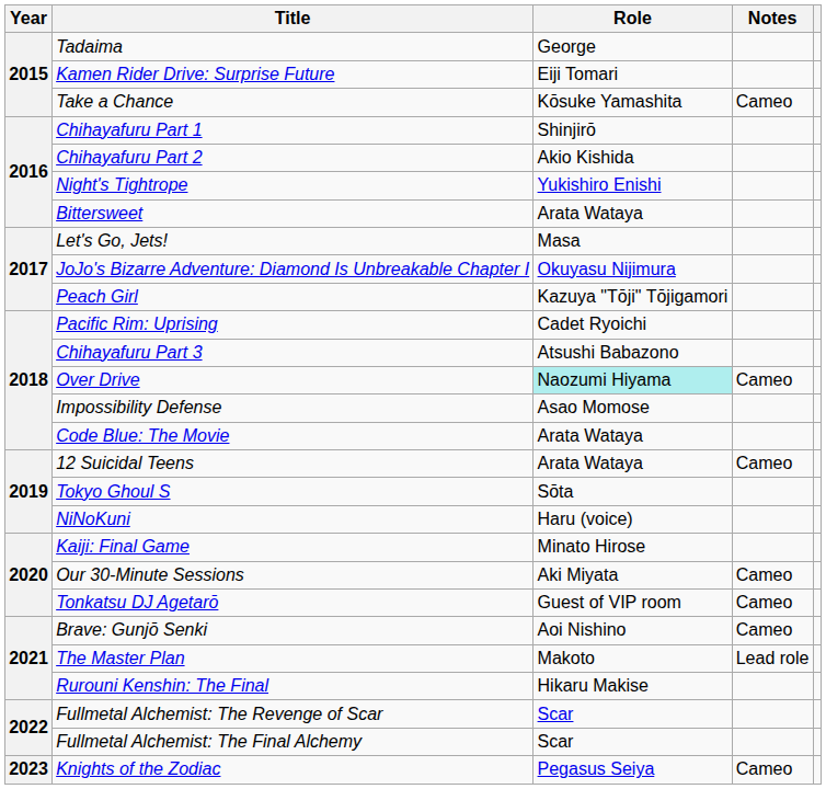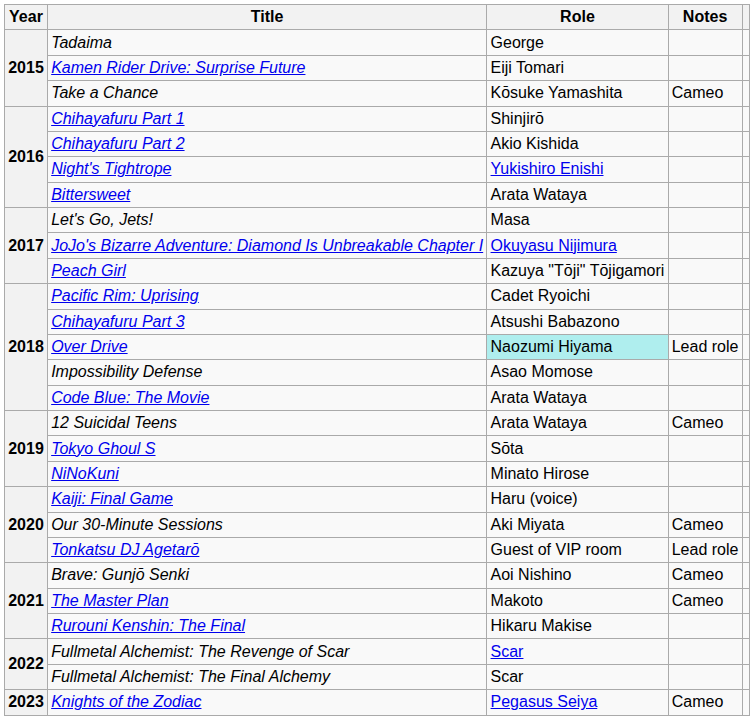Over Drive | Notes: Cameo -> Lead role
NiNoKuni | Role: Haru (voice) -> Minato Hirose
Kaiji: Final Game | Role: Minato Hirose -> Haru (voice)
Tonkatsu DJ Agetarō | Notes: Cameo -> Lead role
The Master Plan | Notes: Lead role -> Cameo
